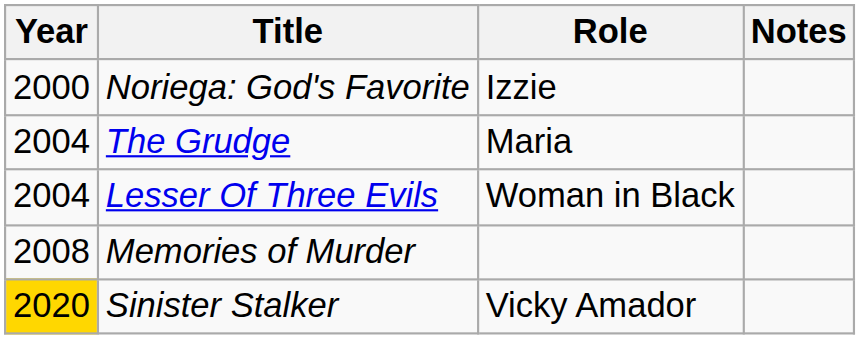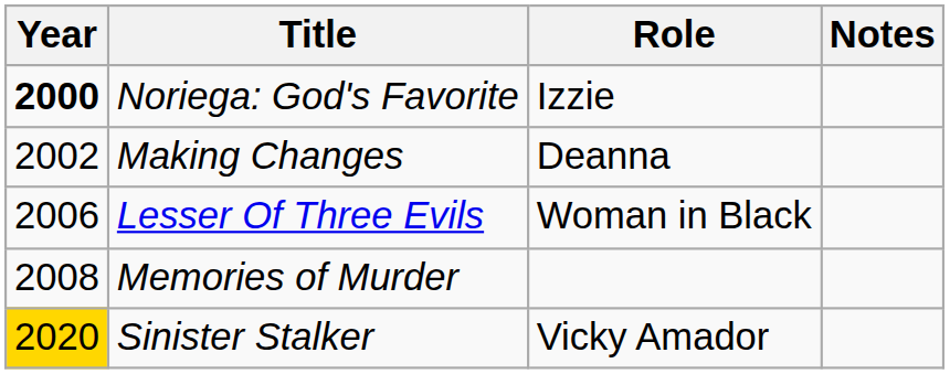Noriega: God's Favorite | Year: normal -> bold
+ row: 2002 | Making Changes | Deanna
- row: 2004 | The Grudge | Maria
Lesser Of Three Evils | Year: 2004 -> 2006
